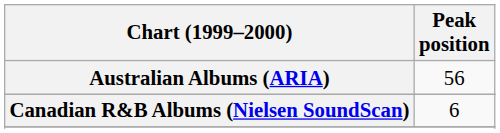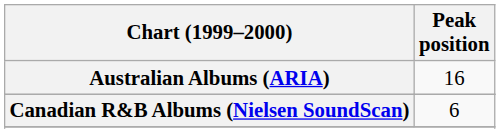Australian Albums (ARIA) | Peak position: 56 -> 16
